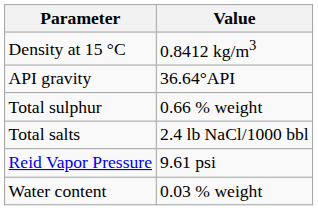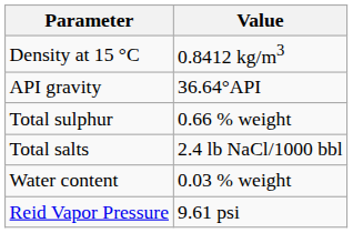rows swapped: Water content <-> Reid Vapor Pressure
